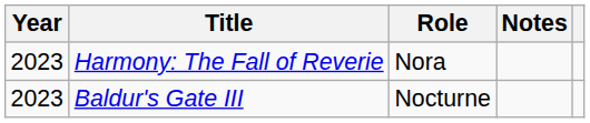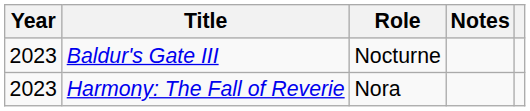rows swapped: Harmony: The Fall of Reverie <-> Baldur's Gate III
